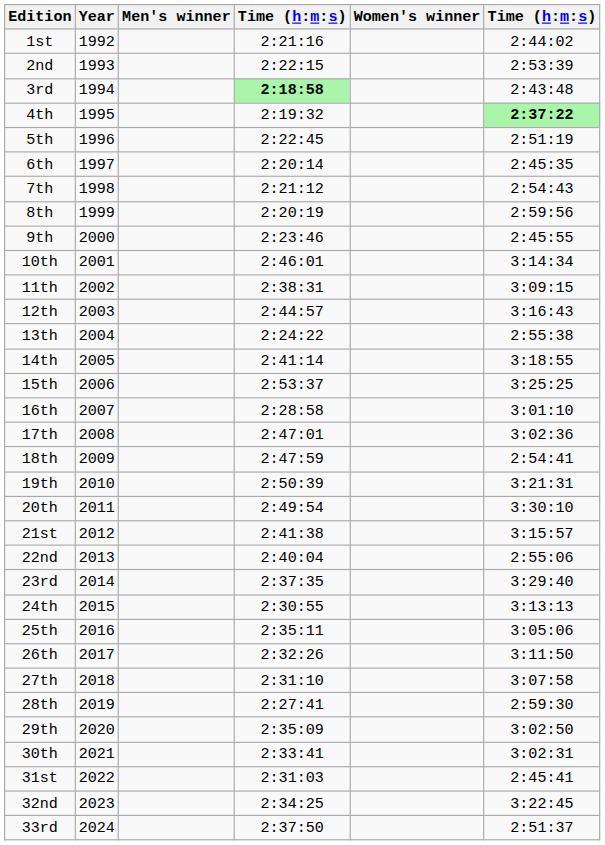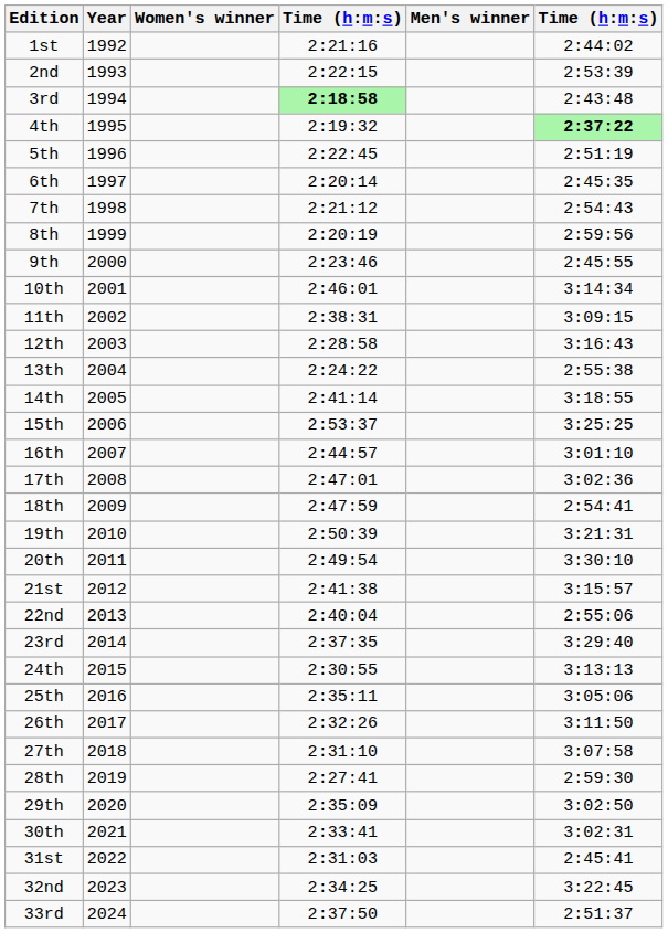columns swapped: Men's winner <-> Women's winner
12th | column 4: 2:44:57 -> 2:28:58
16th | column 4: 2:28:58 -> 2:44:57
